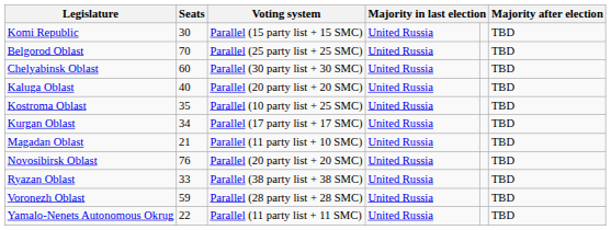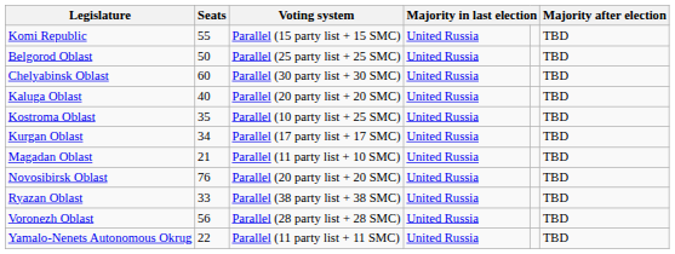Komi Republic | Seats: 30 -> 55
Belgorod Oblast | Seats: 70 -> 50
Voronezh Oblast | Seats: 59 -> 56
